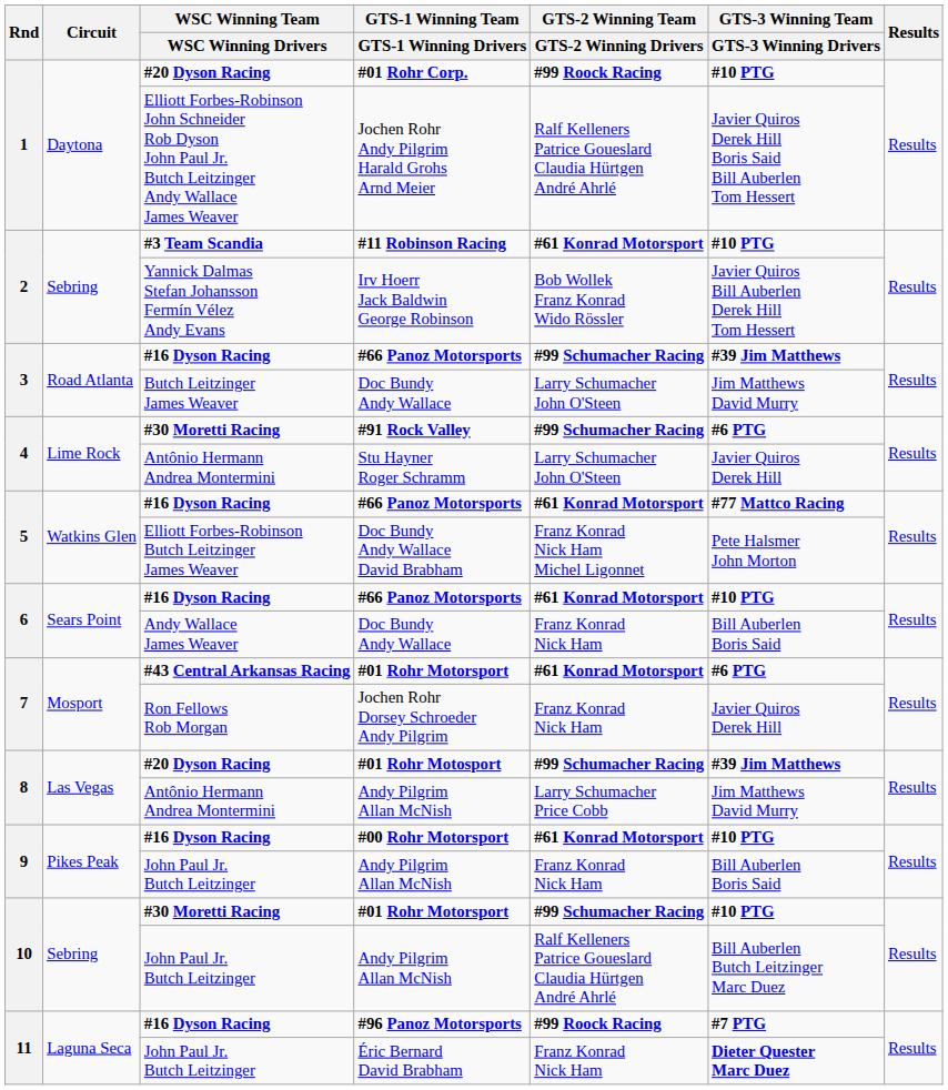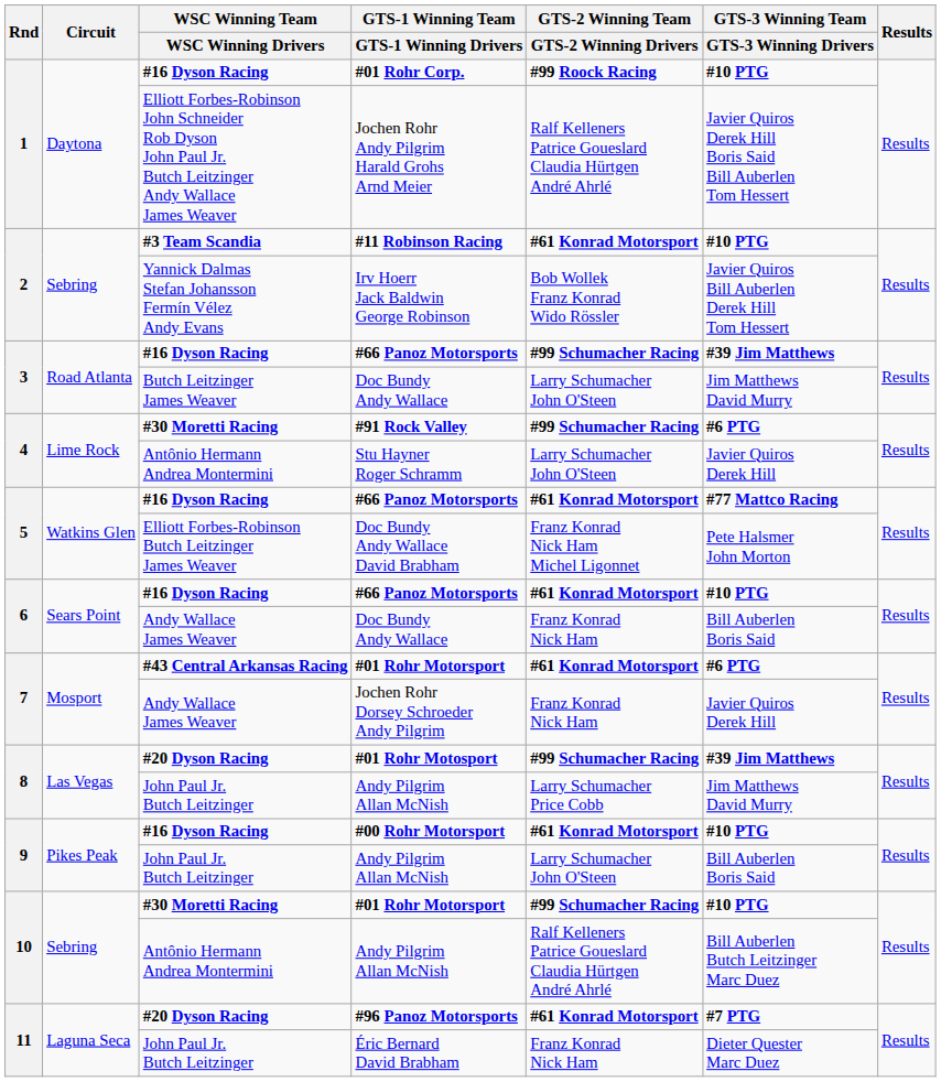#01 Rohr Corp. | WSC Winning Team / WSC Winning Drivers: #20 Dyson Racing -> #16 Dyson Racing
Jochen Rohr Dorsey Schroeder Andy Pilgrim | WSC Winning Team / WSC Winning Drivers: Ron Fellows Rob Morgan -> Andy Wallace James Weaver
8 / Andy Pilgrim Allan McNish | WSC Winning Team / WSC Winning Drivers: Antônio Hermann Andrea Montermini -> John Paul Jr. Butch Leitzinger
9 / Andy Pilgrim Allan McNish | GTS-2 Winning Team / GTS-2 Winning Drivers: Franz Konrad Nick Ham -> Larry Schumacher John O'Steen
10 / Andy Pilgrim Allan McNish | WSC Winning Team / WSC Winning Drivers: John Paul Jr. Butch Leitzinger -> Antônio Hermann Andrea Montermini
#96 Panoz Motorsports | WSC Winning Team / WSC Winning Drivers: #16 Dyson Racing -> #20 Dyson Racing
#96 Panoz Motorsports | GTS-2 Winning Team / GTS-2 Winning Drivers: #99 Roock Racing -> #61 Konrad Motorsport
Éric Bernard David Brabham | GTS-3 Winning Team / GTS-3 Winning Drivers: bold -> normal
